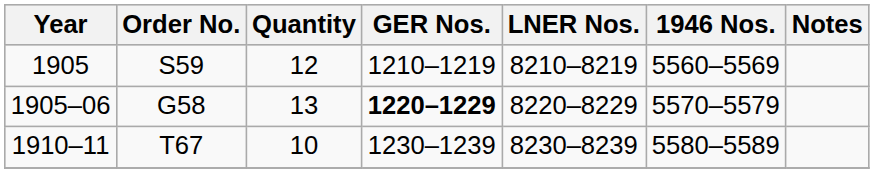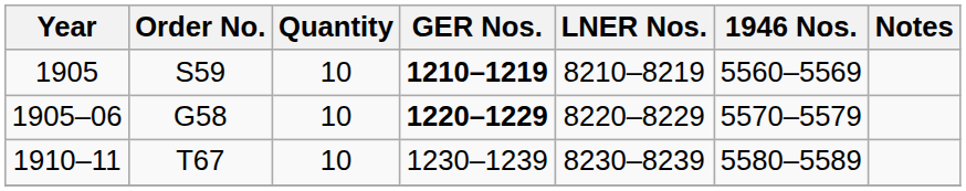1905 | Quantity: 12 -> 10
1905 | GER Nos.: normal -> bold
1905–06 | Quantity: 13 -> 10
